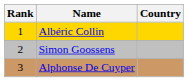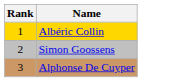- column: Country
